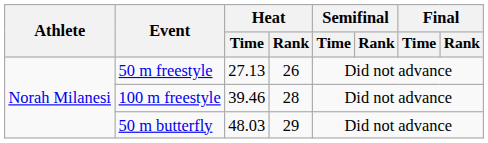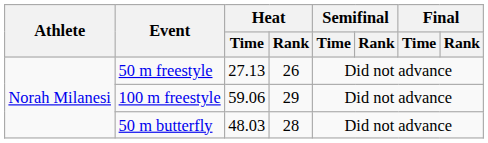100 m freestyle | Heat / Time: 39.46 -> 59.06
100 m freestyle | Heat / Rank: 28 -> 29
50 m butterfly | Heat / Rank: 29 -> 28
